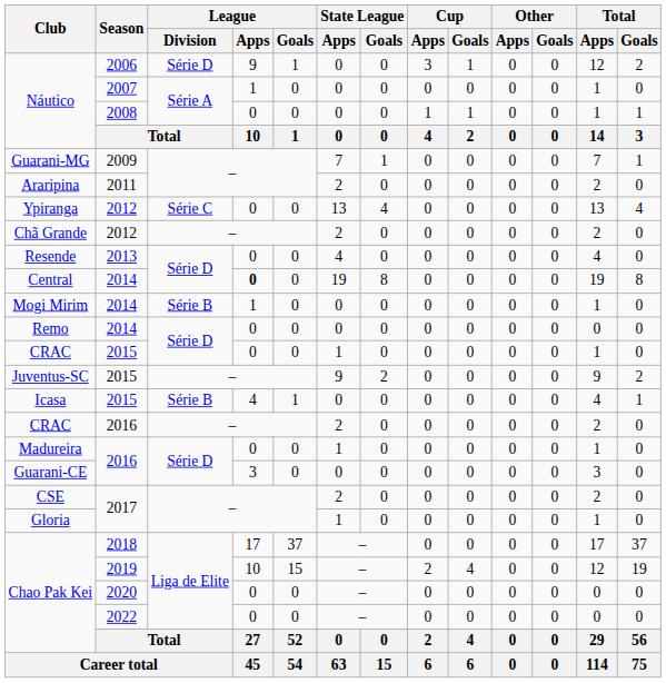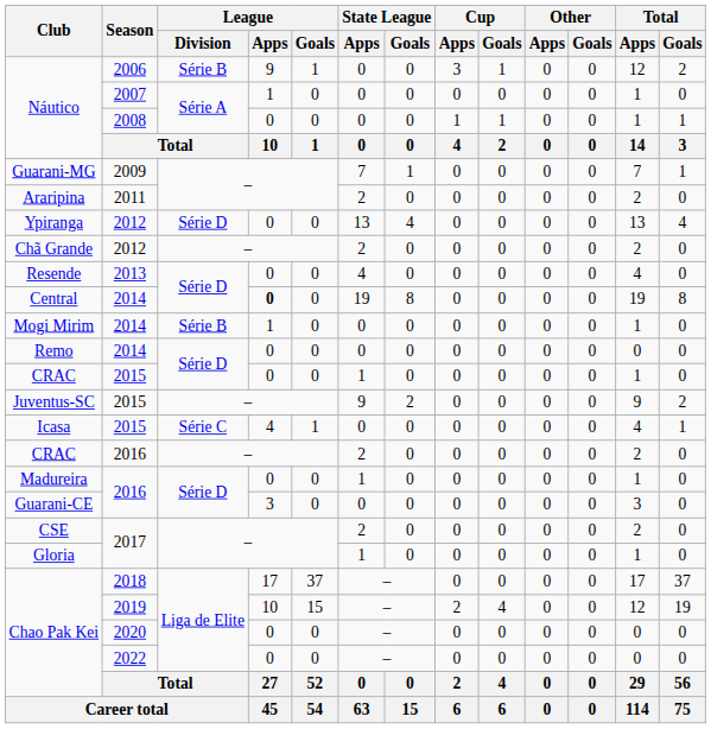Náutico / 2006 | League / Division: Série D -> Série B
Ypiranga | League / Division: Série C -> Série D
Icasa | League / Division: Série B -> Série C
